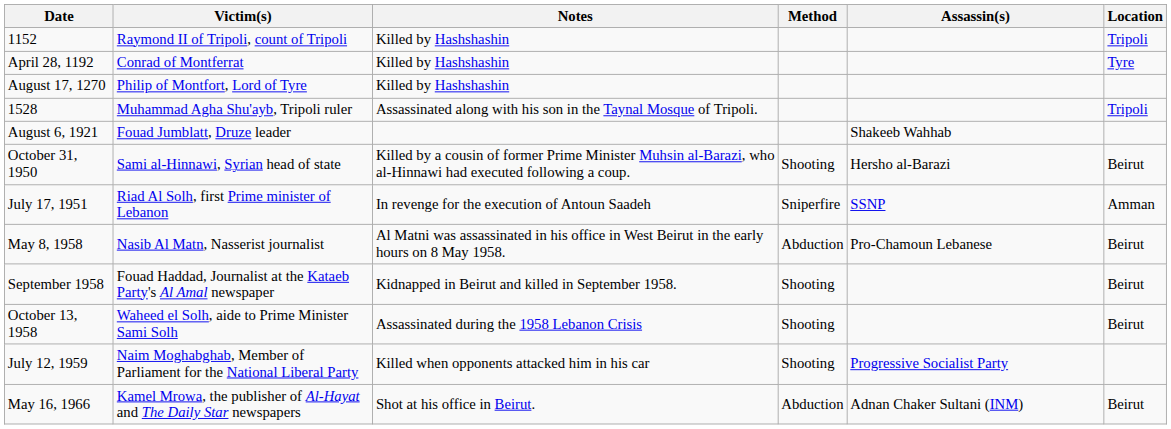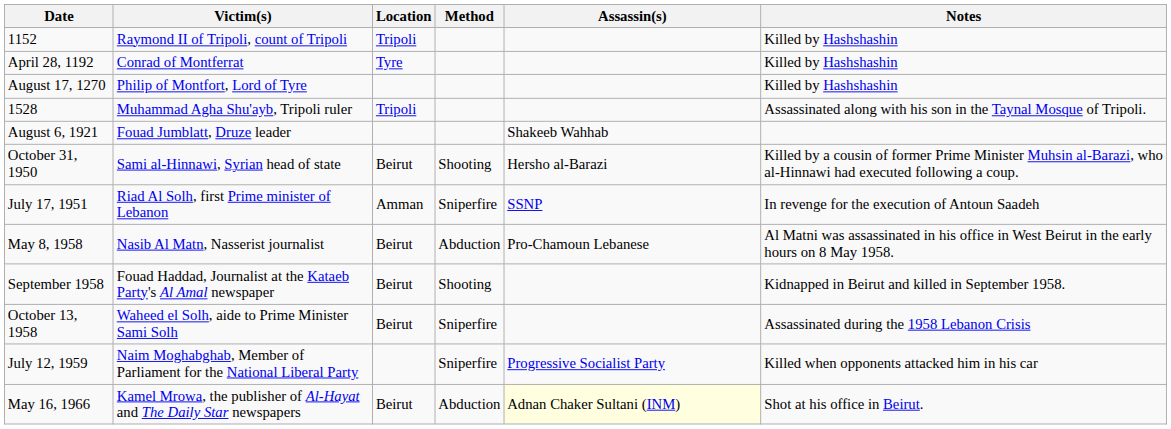columns swapped: Location <-> Notes
October 13, 1958 | Method: Shooting -> Sniperfire
July 12, 1959 | Method: Shooting -> Sniperfire
May 16, 1966 | Assassin(s): no background -> lightyellow background
